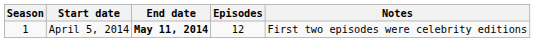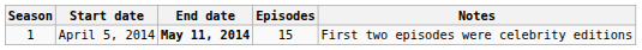April 5, 2014 | Episodes: 12 -> 15
